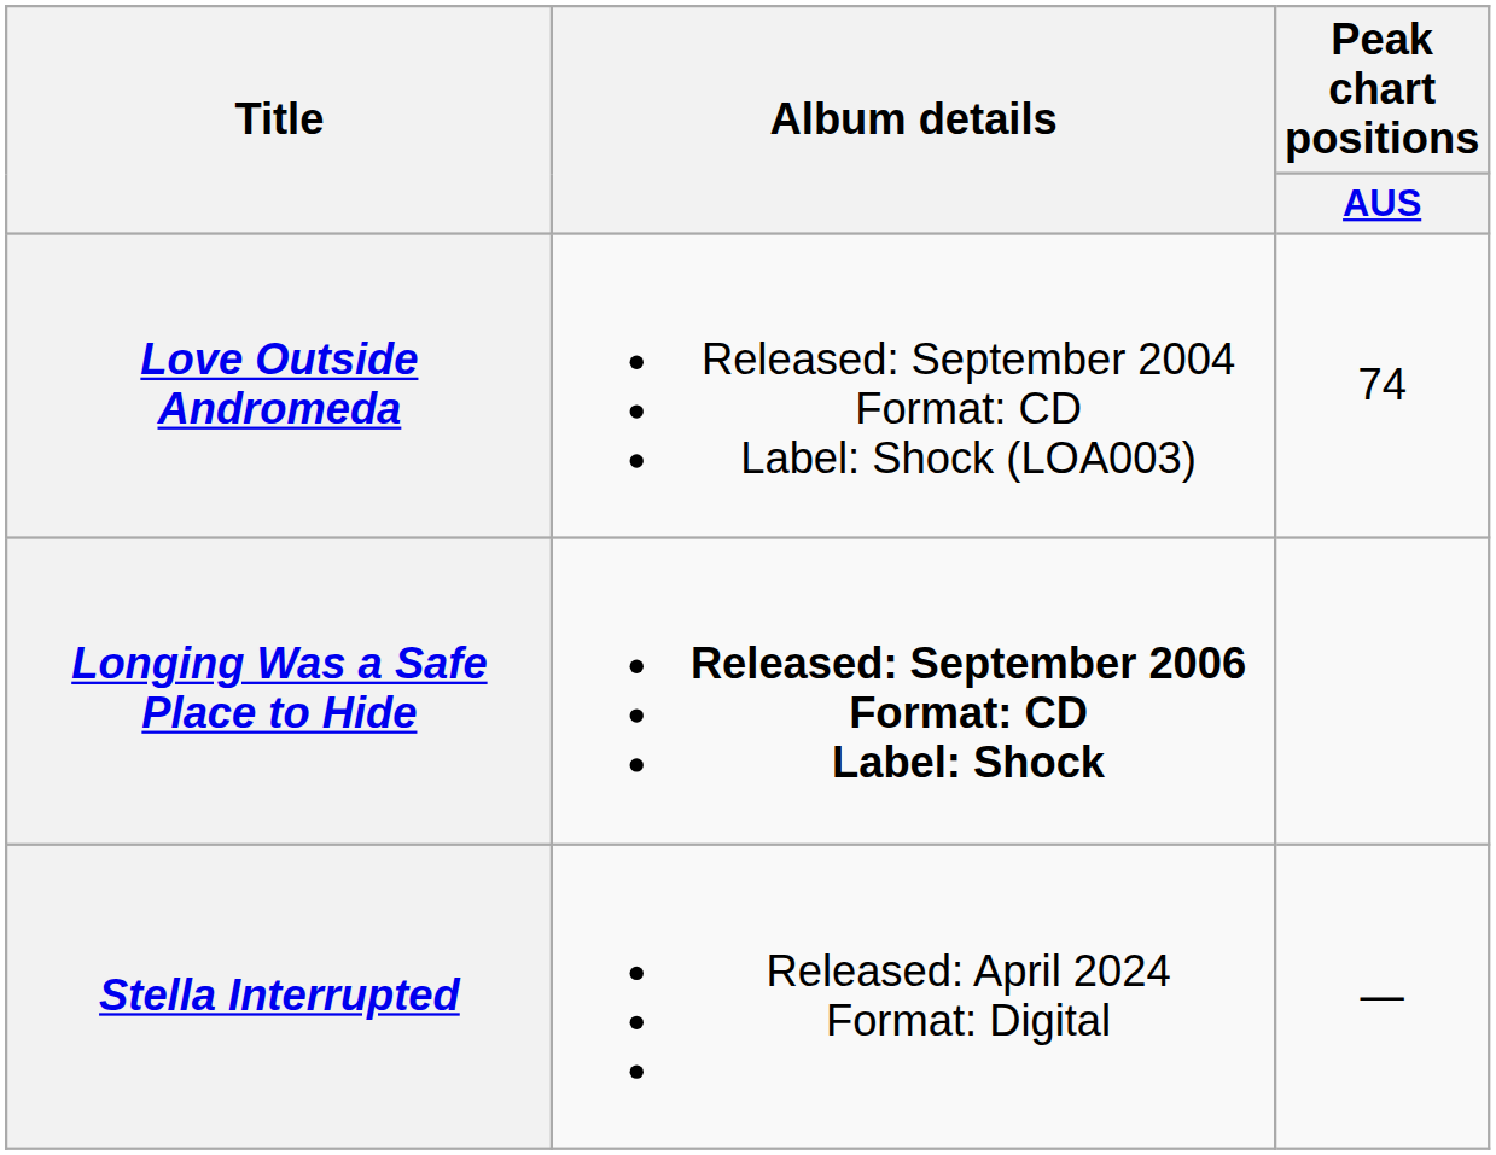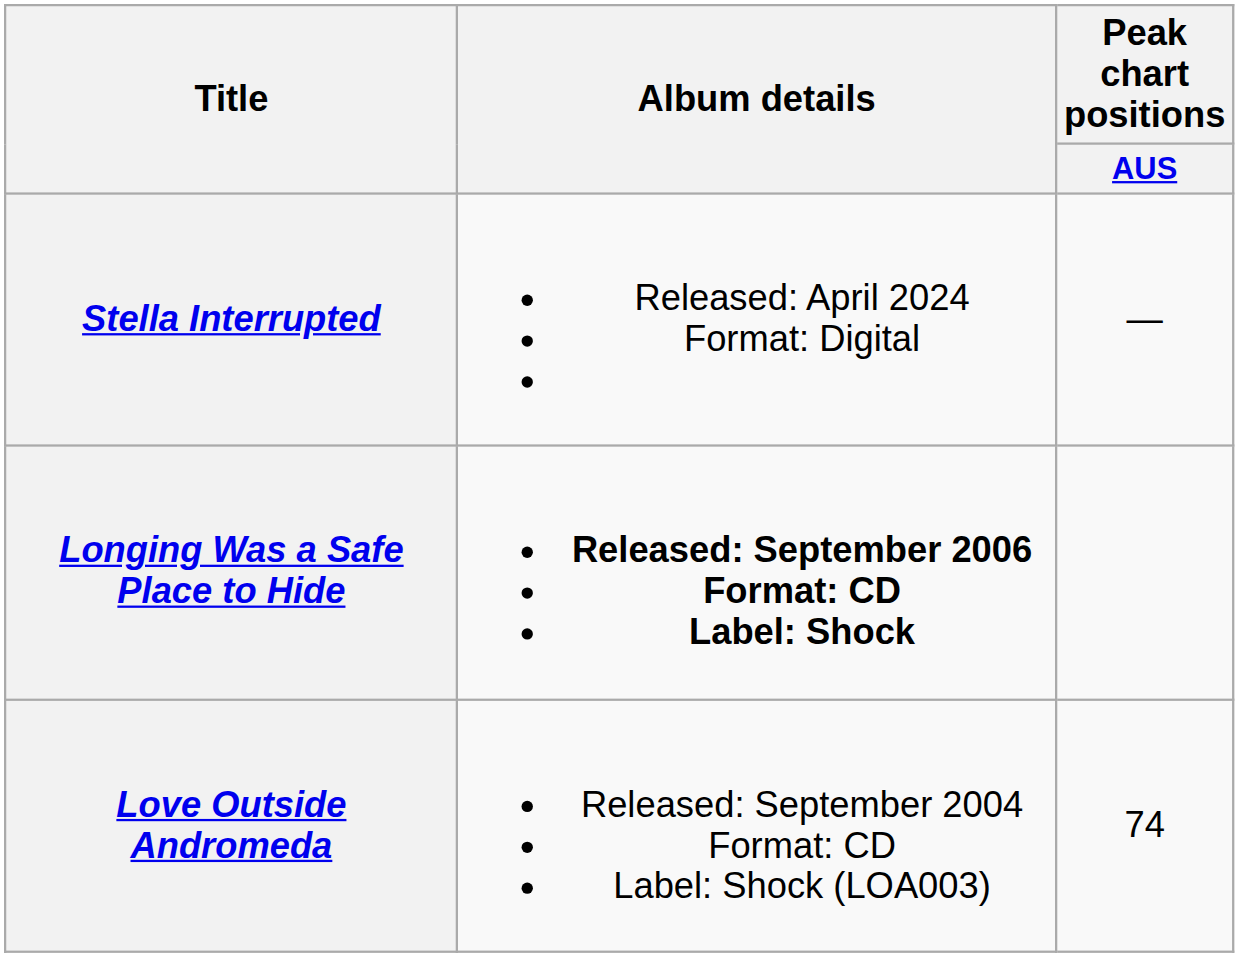rows swapped: Love Outside Andromeda <-> Stella Interrupted
